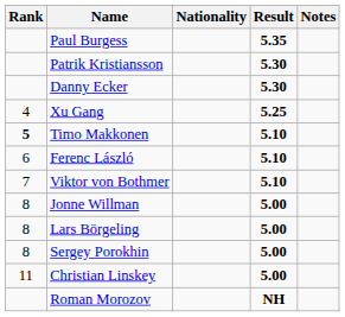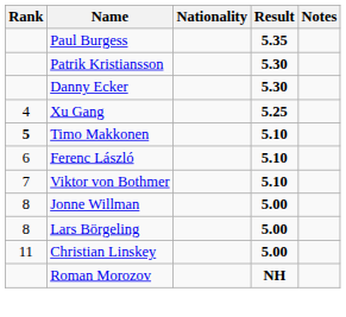- row: 8 | Sergey Porokhin | 5.00
